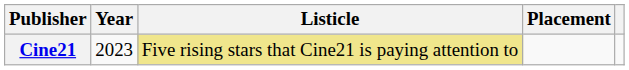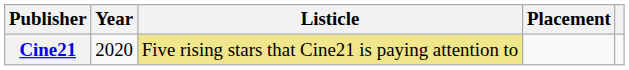Cine21 | Year: 2023 -> 2020
